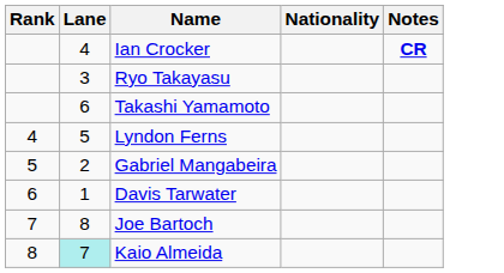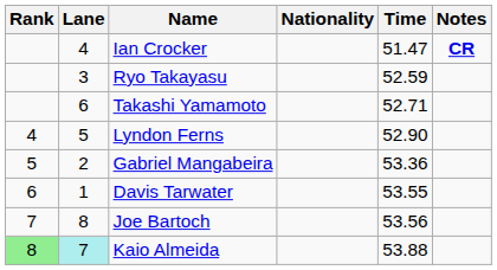+ column: Time | 51.47 | 52.59 | 52.71 | 52.90 | 53.36 | 53.55 | 53.56 | 53.88
Kaio Almeida | Rank: no background -> lightgreen background
